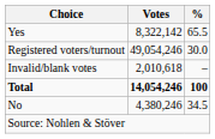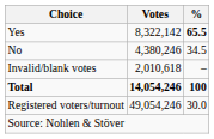Yes | %: normal -> bold
rows swapped: No <-> Registered voters/turnout
